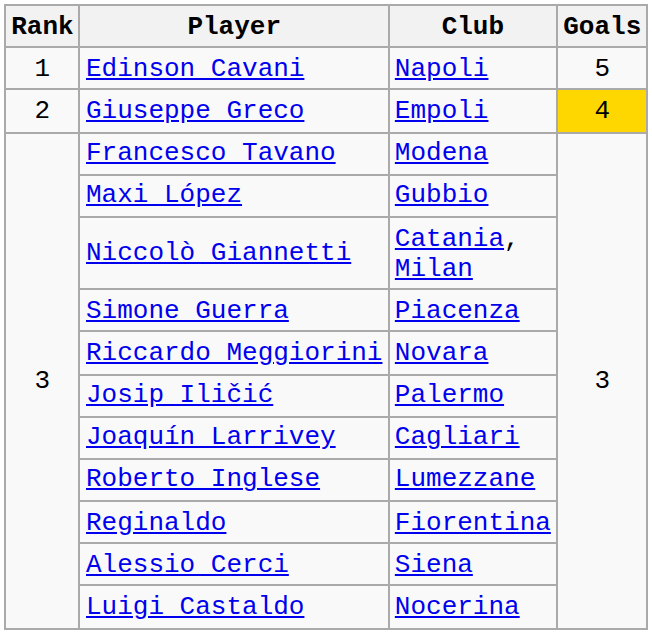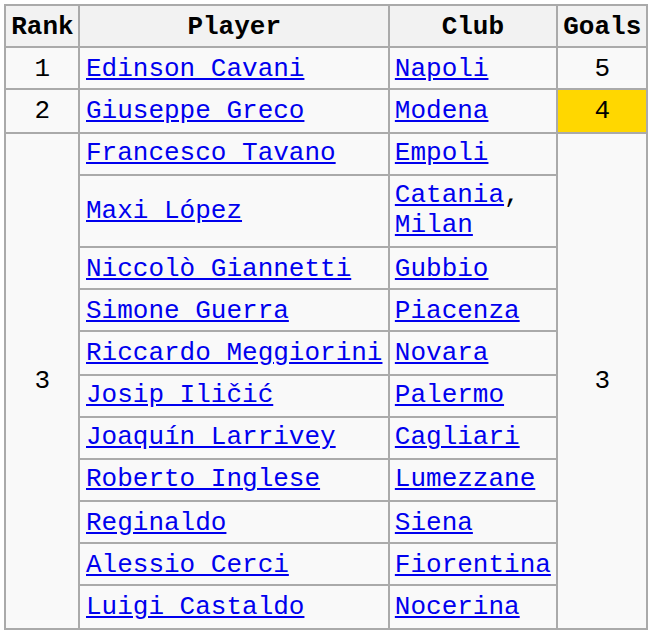Giuseppe Greco | Club: Empoli -> Modena
Francesco Tavano | Club: Modena -> Empoli
Maxi López | Club: Gubbio -> Catania, Milan
Niccolò Giannetti | Club: Catania, Milan -> Gubbio
Reginaldo | Club: Fiorentina -> Siena
Alessio Cerci | Club: Siena -> Fiorentina
